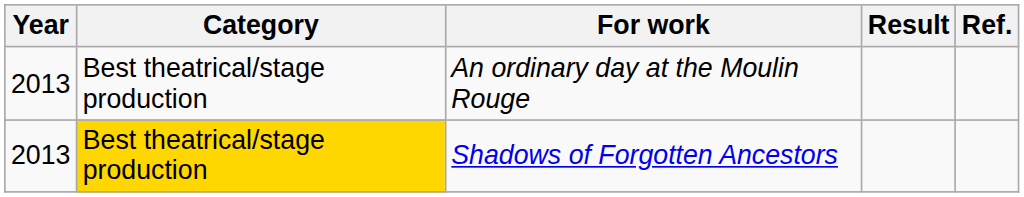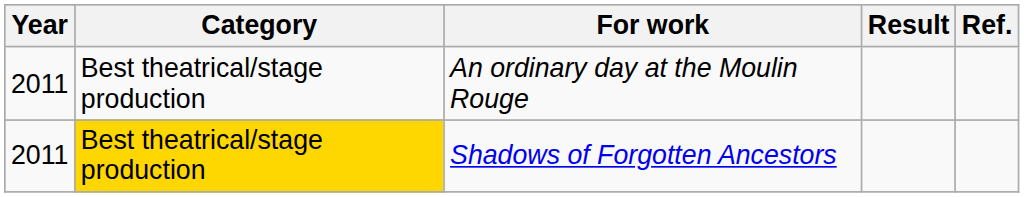An ordinary day at the Moulin Rouge | Year: 2013 -> 2011
Shadows of Forgotten Ancestors | Year: 2013 -> 2011
